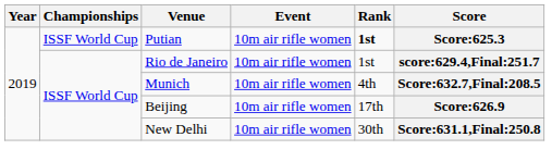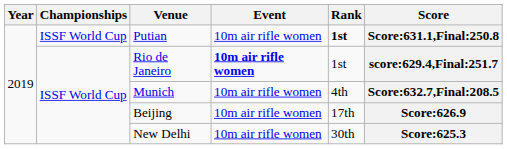Putian | Score: Score:625.3 -> Score:631.1,Final:250.8
Rio de Janeiro | Event: normal -> bold
New Delhi | Score: Score:631.1,Final:250.8 -> Score:625.3
